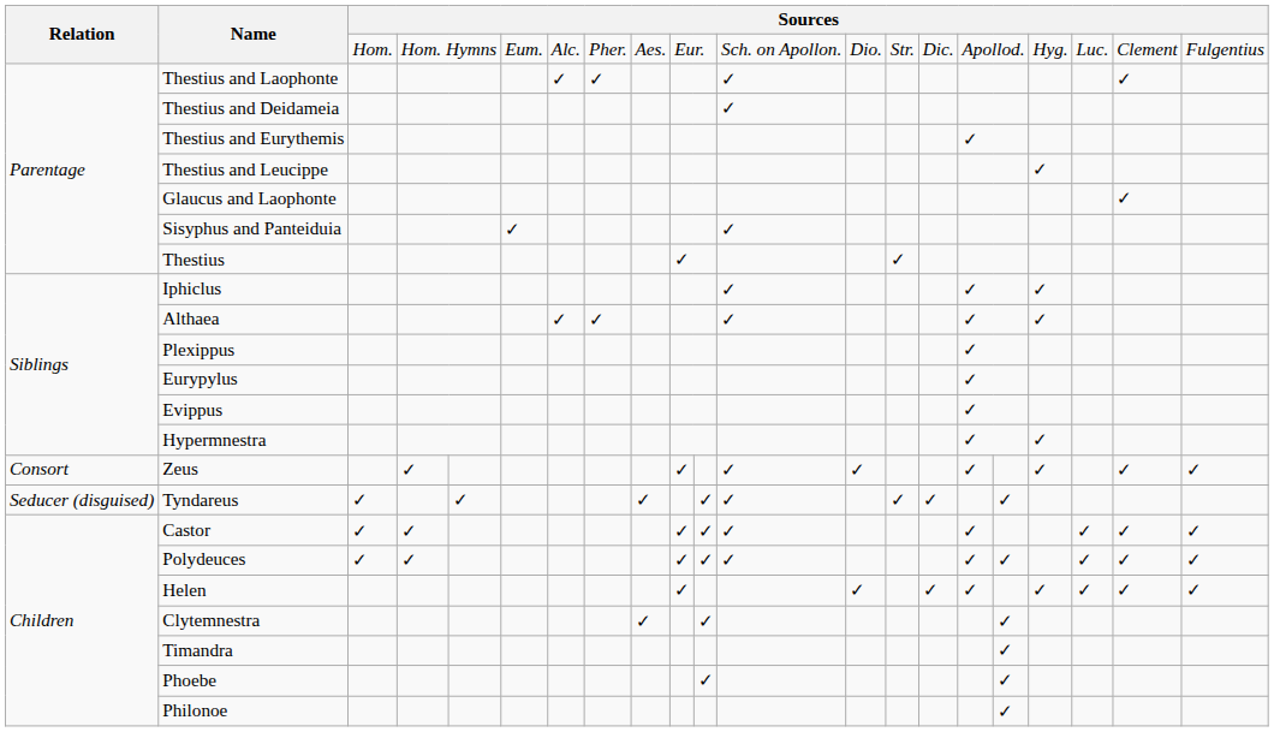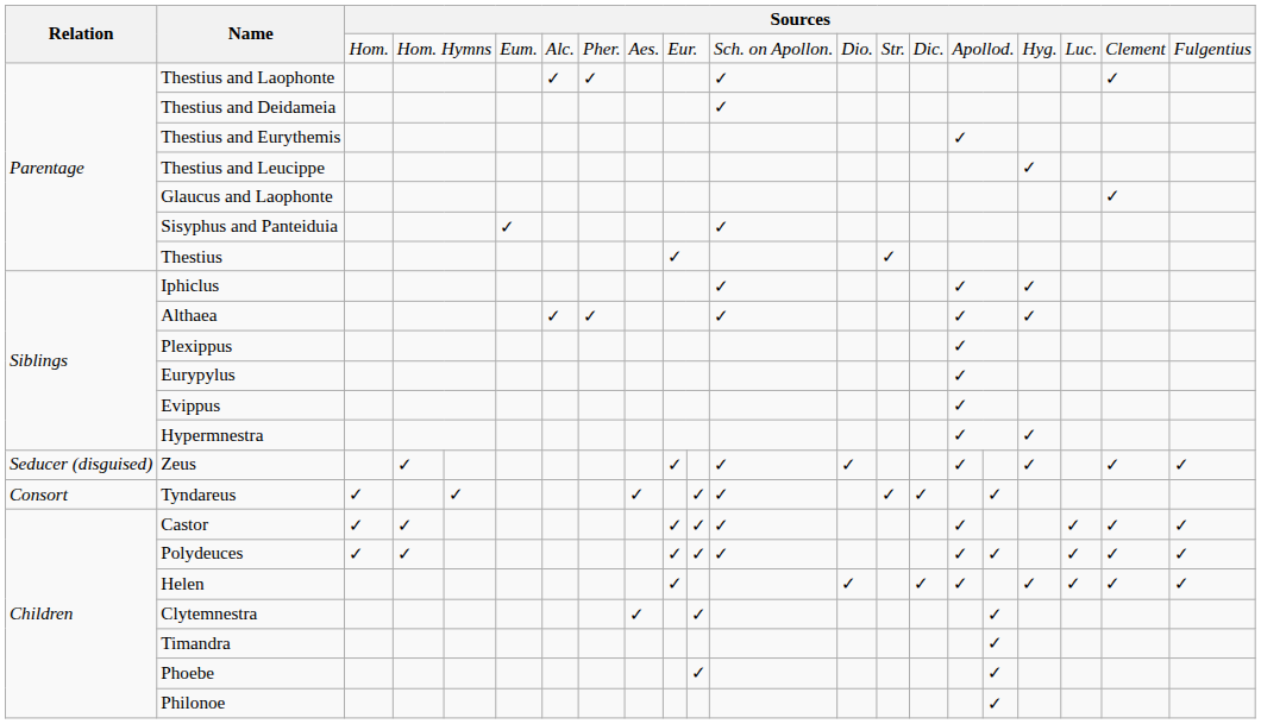Zeus | Relation: Consort -> Seducer (disguised)
Tyndareus | Relation: Seducer (disguised) -> Consort
